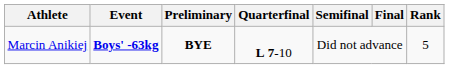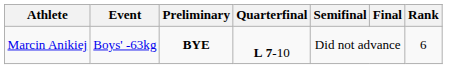Marcin Anikiej | Event: bold -> normal
Marcin Anikiej | Rank: 5 -> 6
